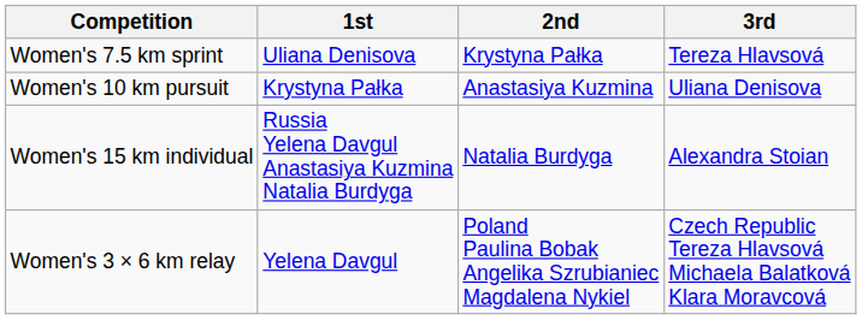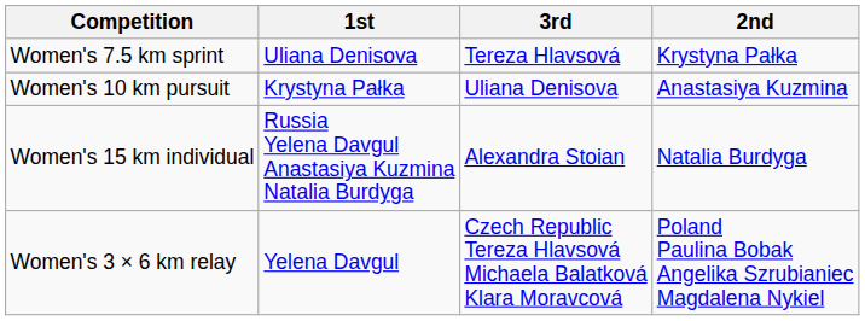columns swapped: 2nd <-> 3rd
